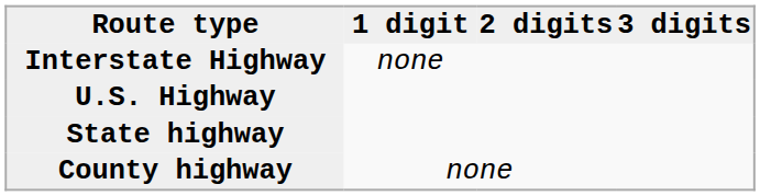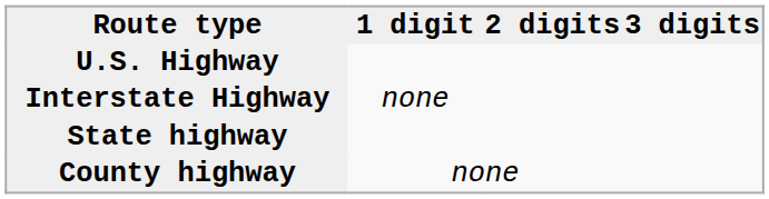rows swapped: Interstate Highway <-> U.S. Highway
